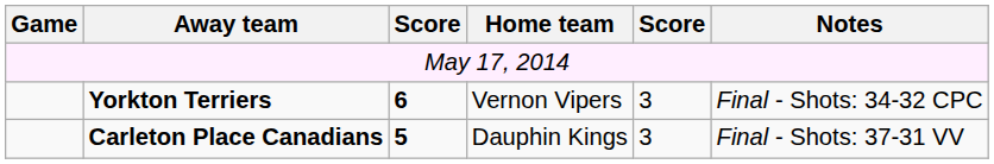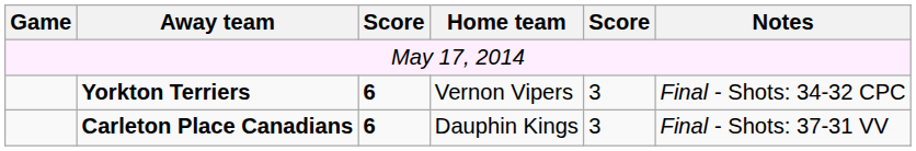Carleton Place Canadians | column 3: 5 -> 6
